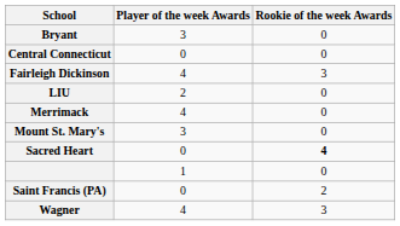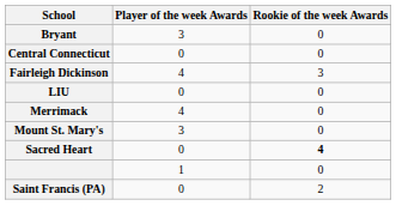LIU | Player of the week Awards: 2 -> 0
- row: Wagner | 4 | 3
